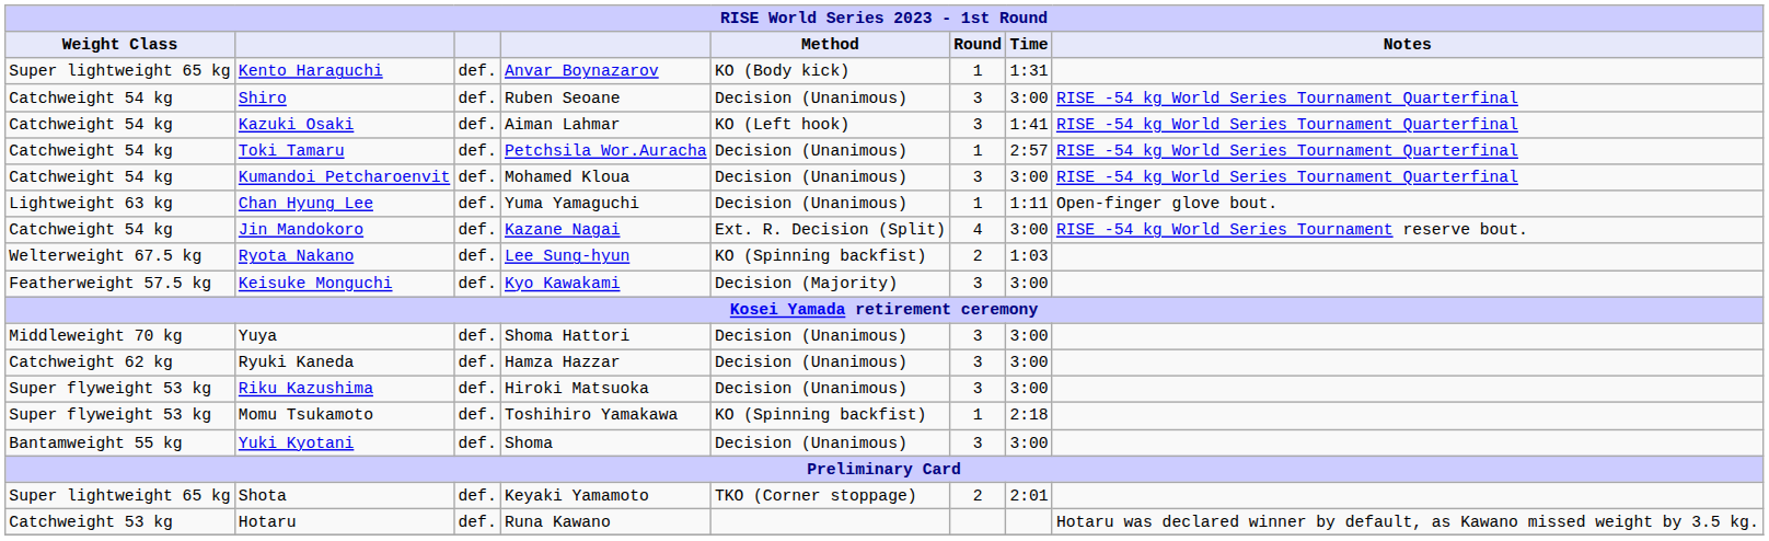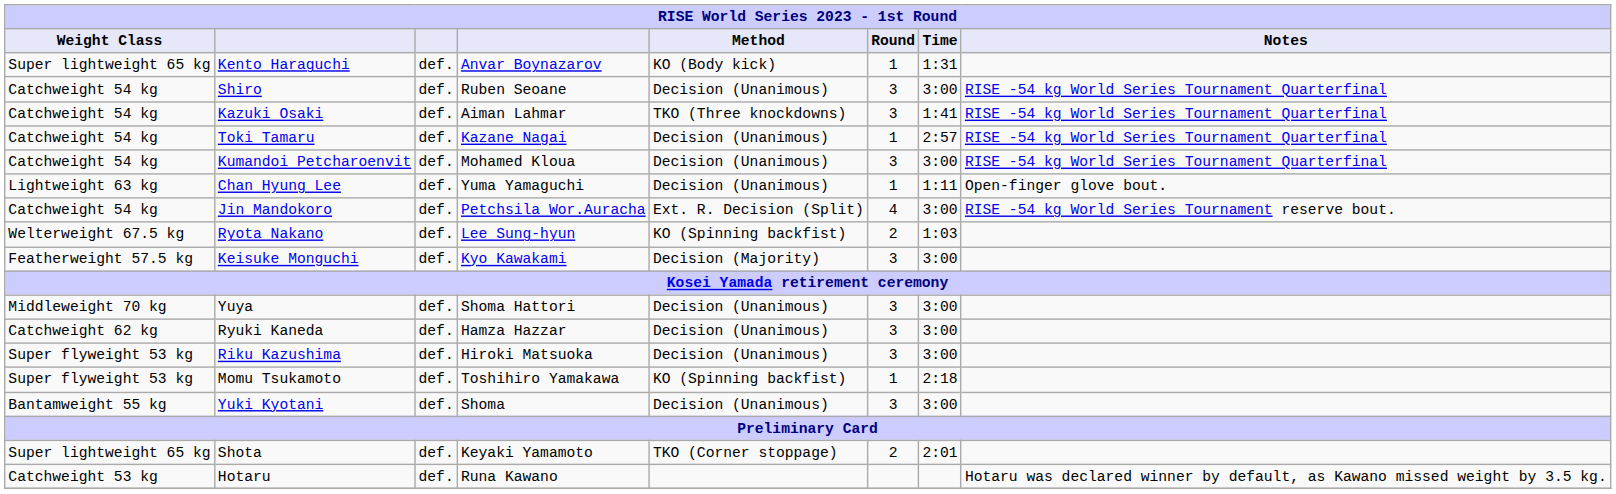Kazuki Osaki | Method: KO (Left hook) -> TKO (Three knockdowns)
Toki Tamaru | column 4: Petchsila Wor.Auracha -> Kazane Nagai
Jin Mandokoro | column 4: Kazane Nagai -> Petchsila Wor.Auracha
